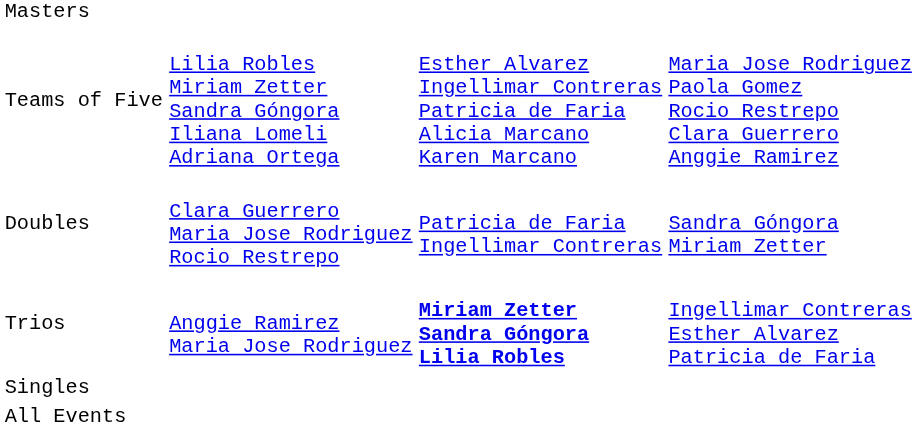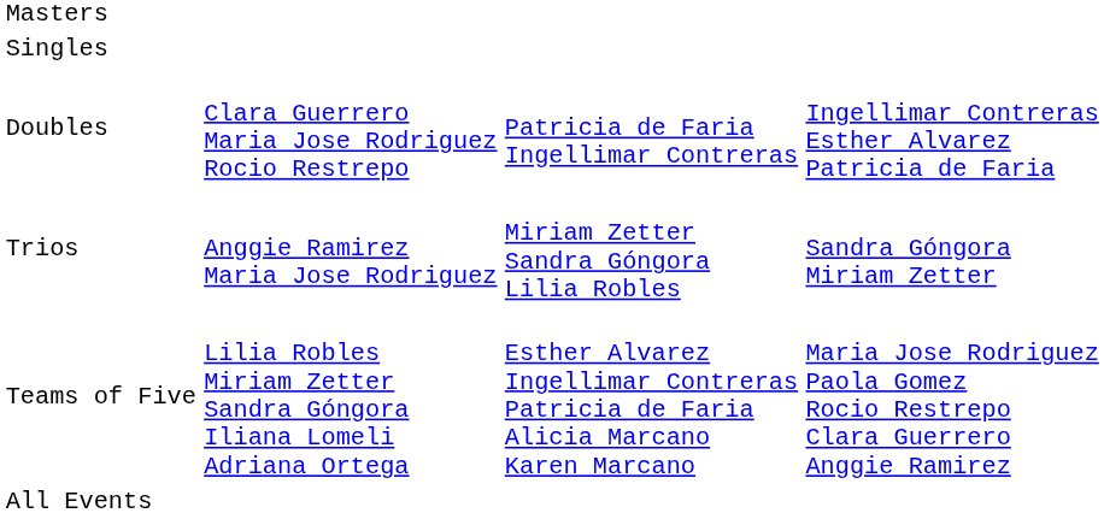rows swapped: Singles <-> Teams of Five
Doubles | column 4: Sandra Góngora Miriam Zetter -> Ingellimar Contreras Esther Alvarez Patricia de Faria
Trios | column 3: bold -> normal
Trios | column 4: Ingellimar Contreras Esther Alvarez Patricia de Faria -> Sandra Góngora Miriam Zetter
